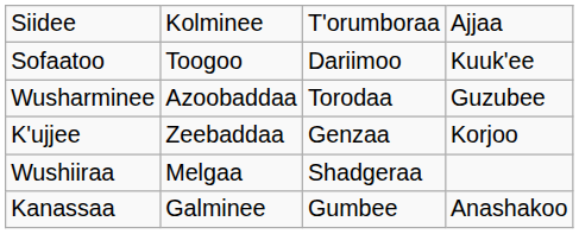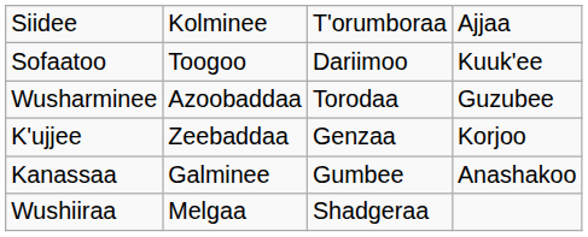rows swapped: Kanassaa <-> Wushiiraa
